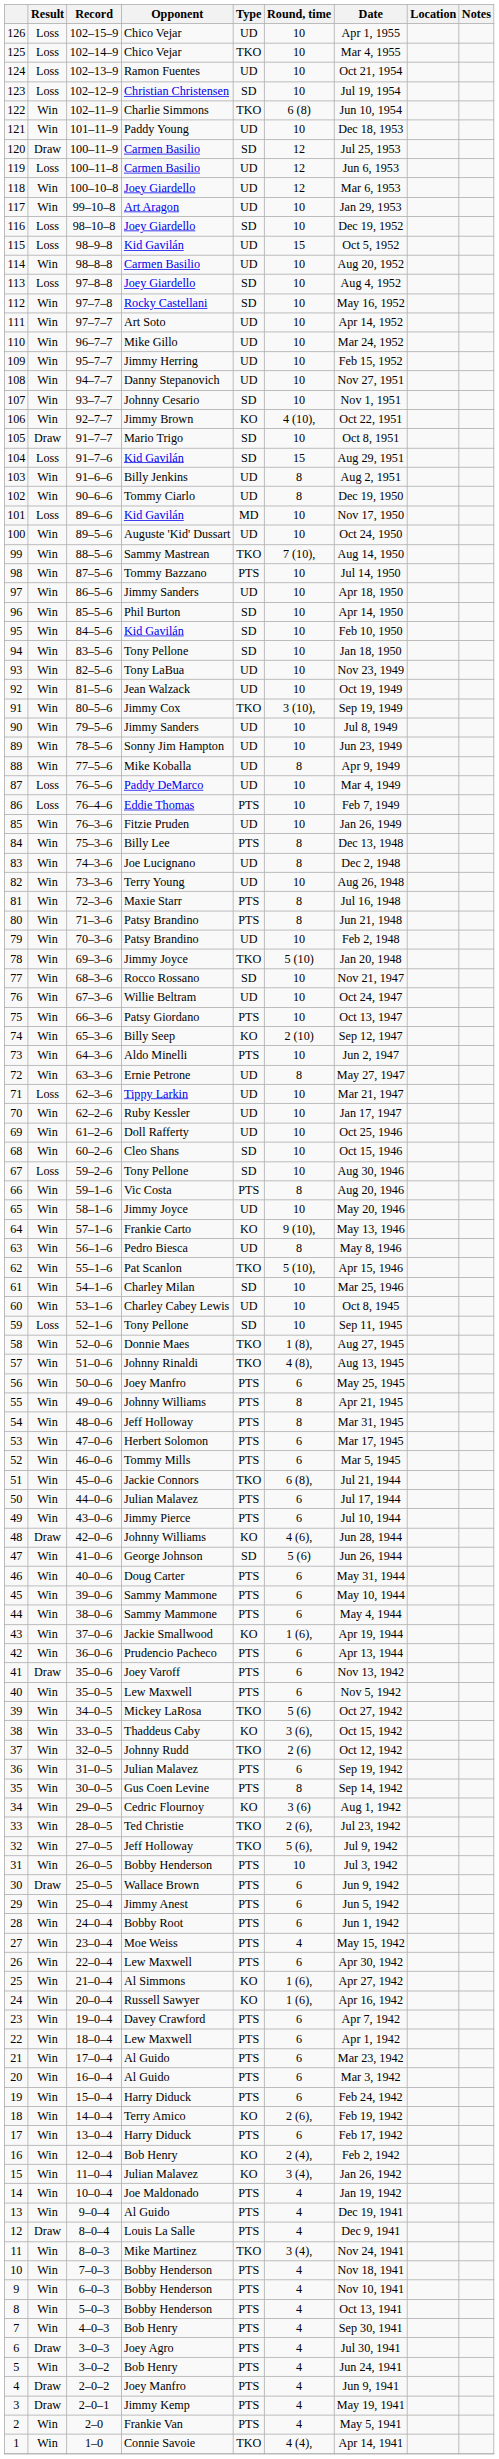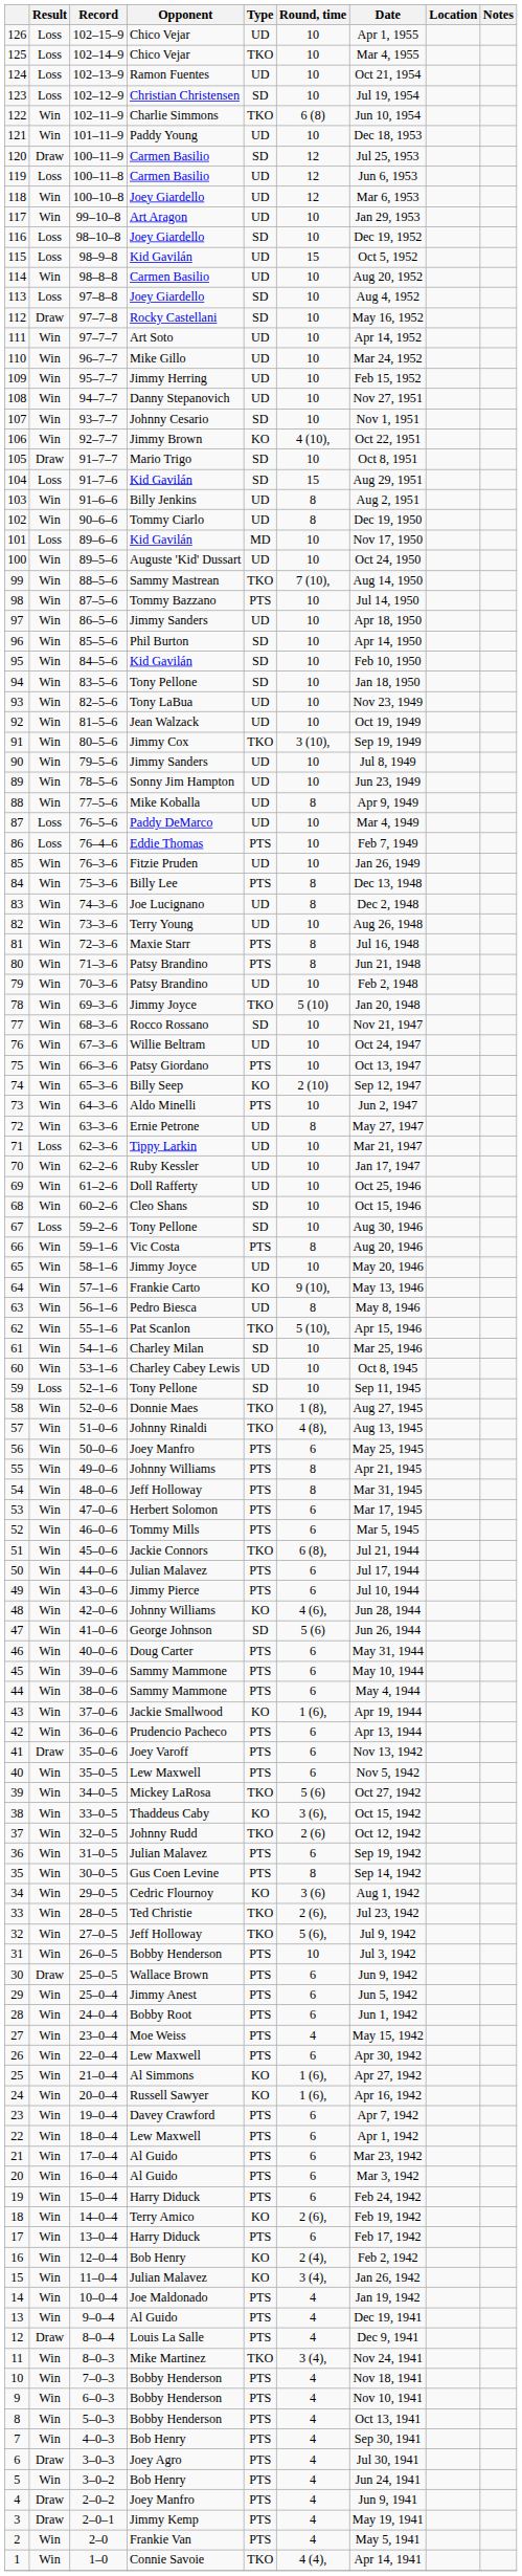112 | Result: Win -> Draw
48 | Result: Draw -> Win
